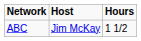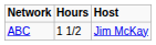columns swapped: Hours <-> Host
